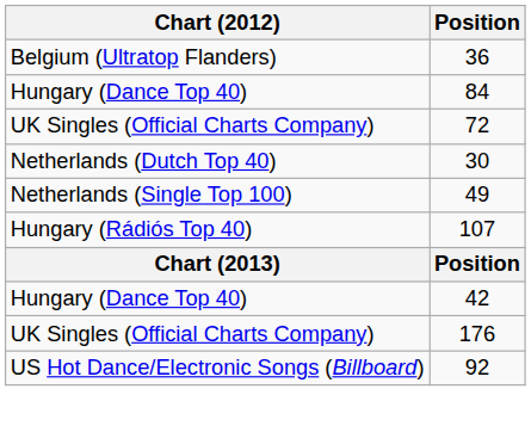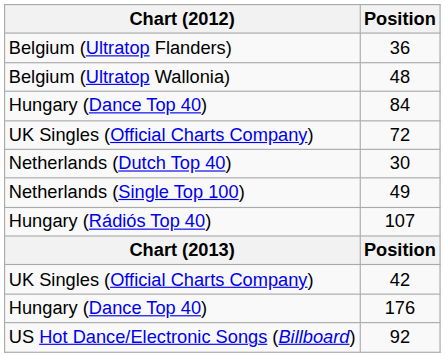+ row: Belgium (Ultratop Wallonia) | 48
42 | Chart (2012): Hungary (Dance Top 40) -> UK Singles (Official Charts Company)
176 | Chart (2012): UK Singles (Official Charts Company) -> Hungary (Dance Top 40)
